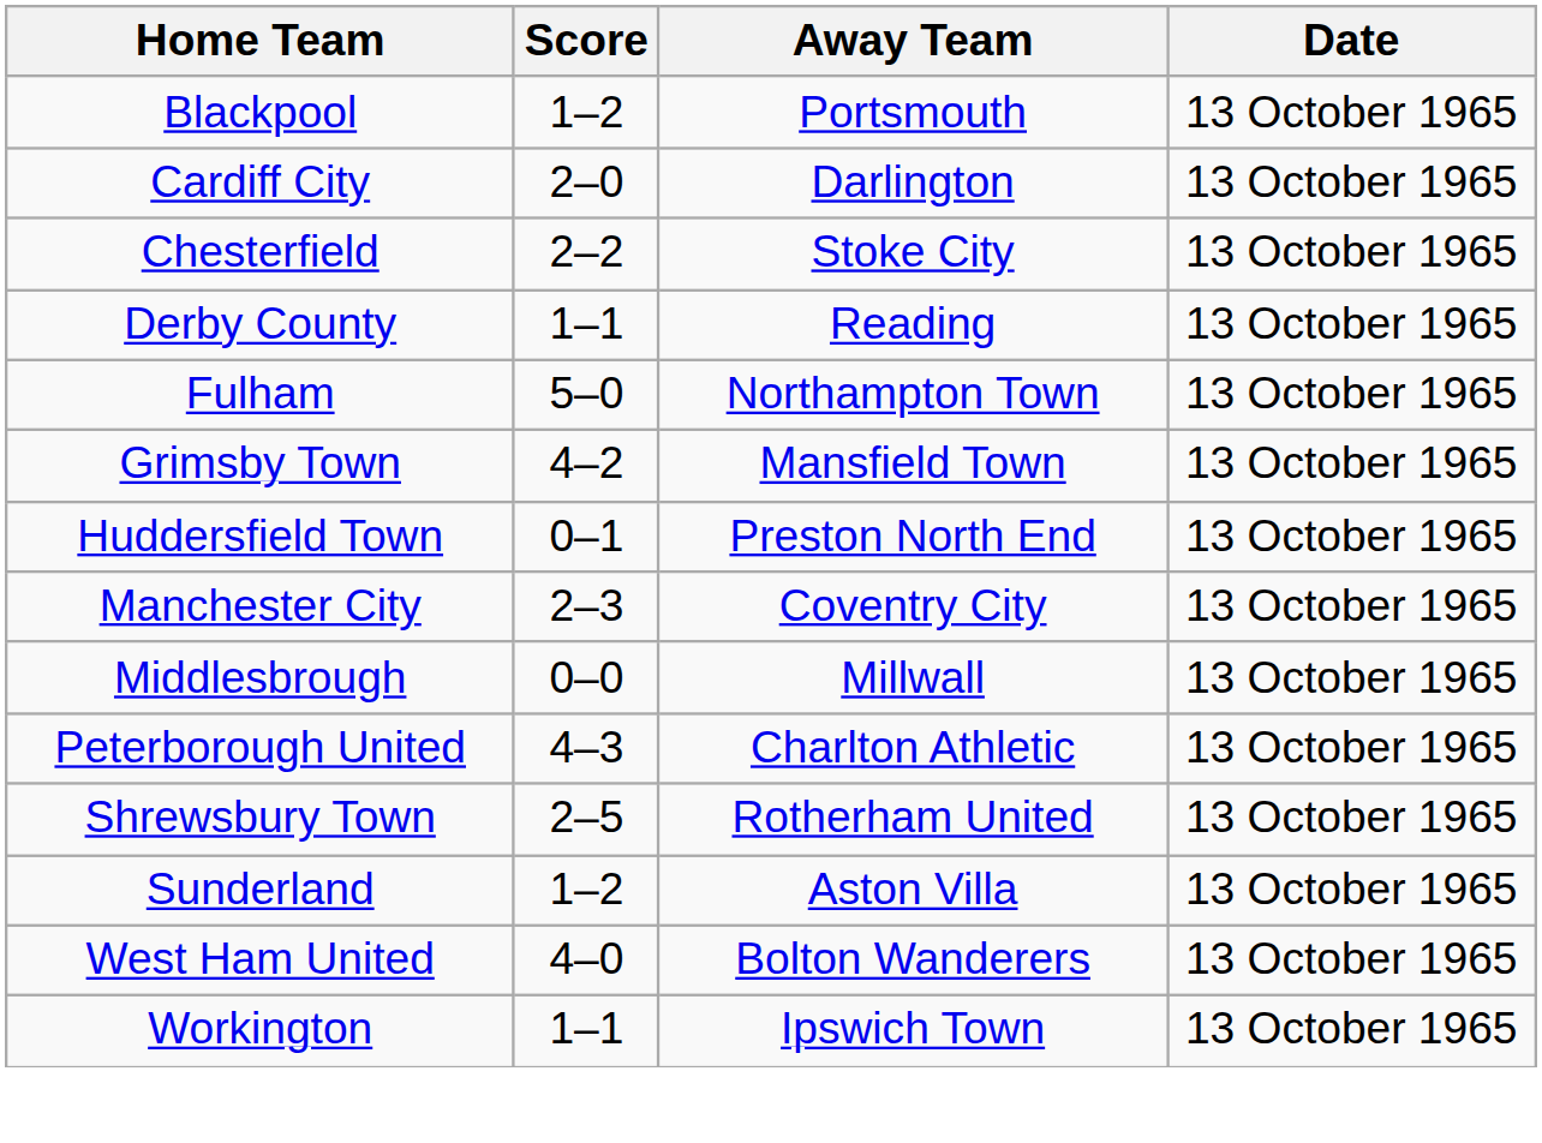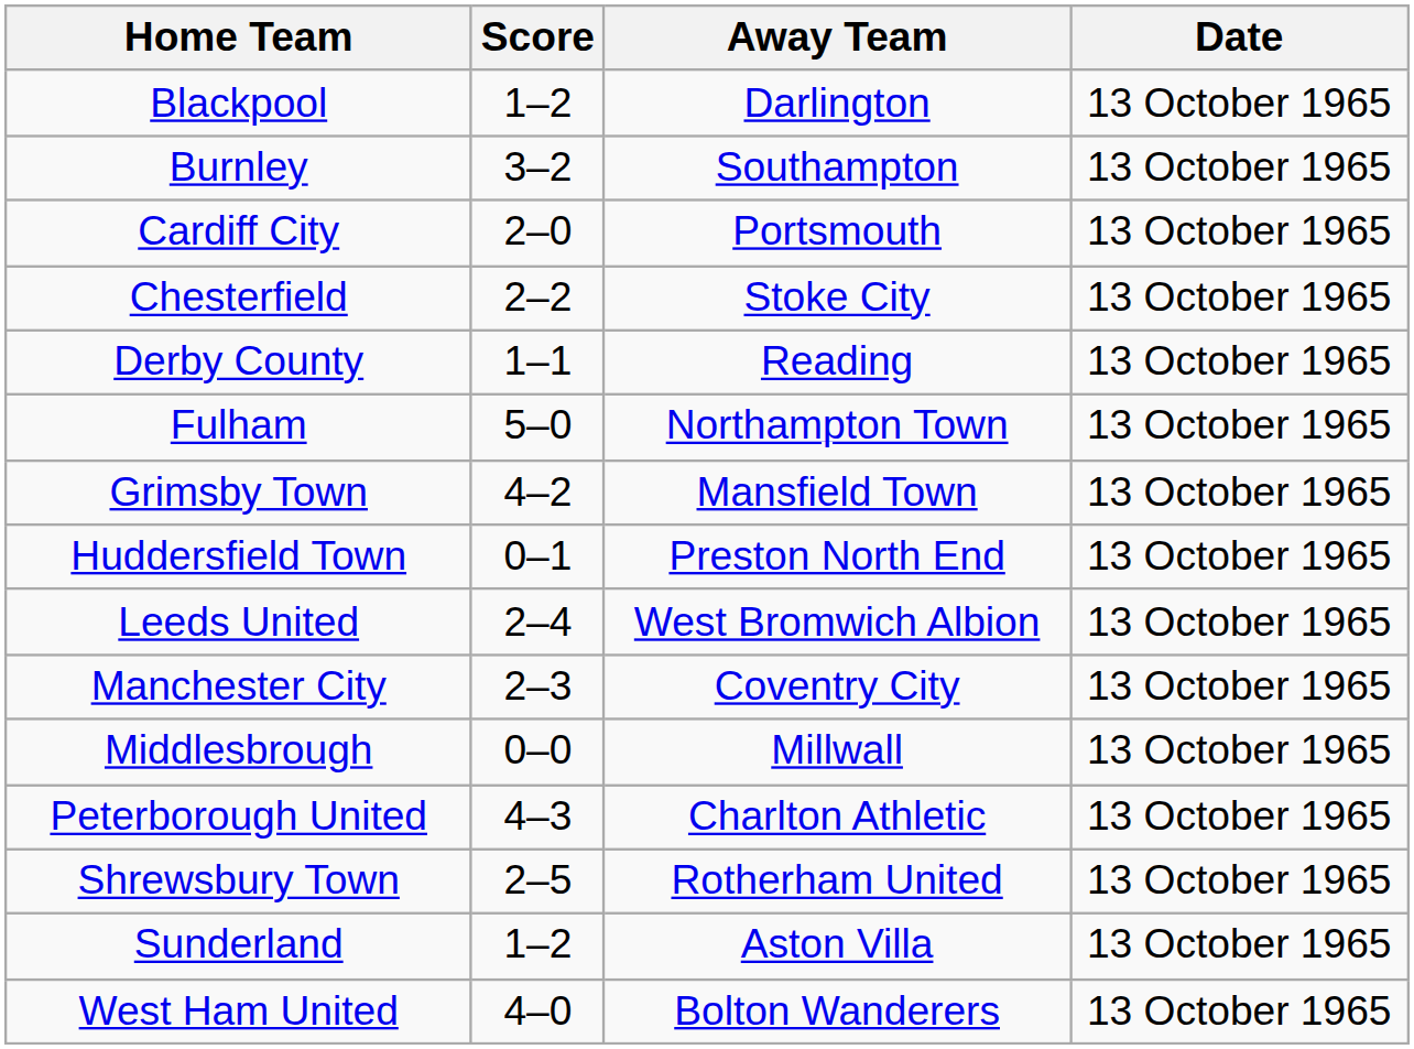Blackpool | Away Team: Portsmouth -> Darlington
+ row: Burnley | 3–2 | Southampton | 13 October 1965
Cardiff City | Away Team: Darlington -> Portsmouth
+ row: Leeds United | 2–4 | West Bromwich Albion | 13 October 1965
- row: Workington | 1–1 | Ipswich Town | 13 October 1965
